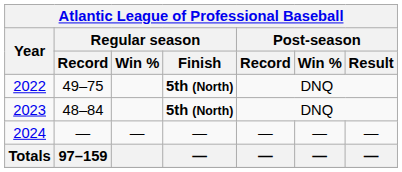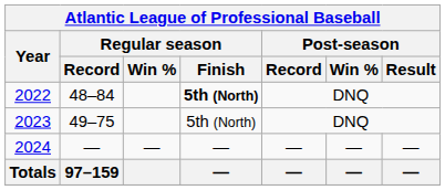2022 | column 2: 49–75 -> 48–84
2023 | column 2: 48–84 -> 49–75
2023 | column 4: bold -> normal
